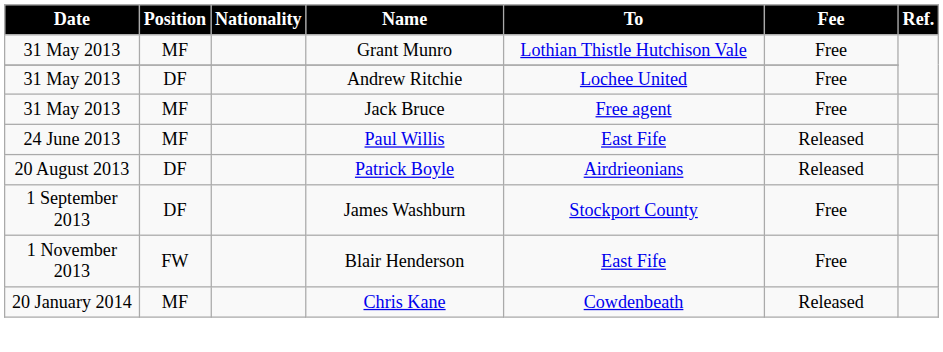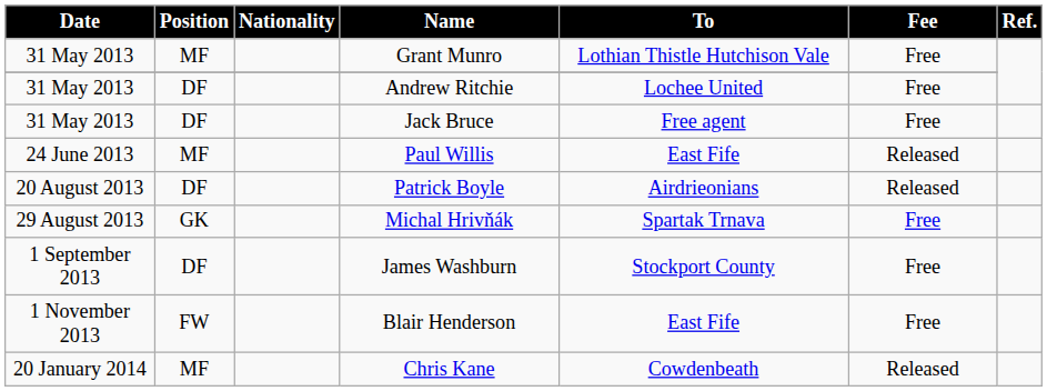Jack Bruce | Position: MF -> DF
+ row: 29 August 2013 | GK | Michal Hrivňák | Spartak Trnava | Free
